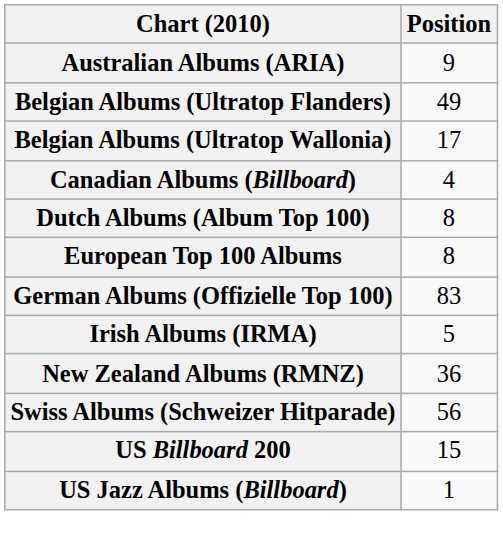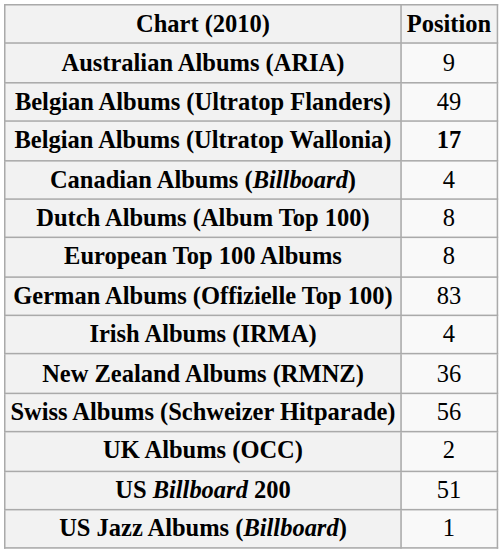Belgian Albums (Ultratop Wallonia) | Position: normal -> bold
Irish Albums (IRMA) | Position: 5 -> 4
+ row: UK Albums (OCC) | 2
US Billboard 200 | Position: 15 -> 51
